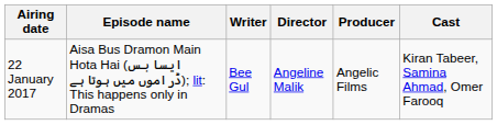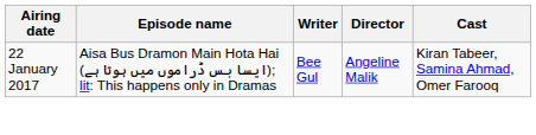- column: Producer | Angelic Films
